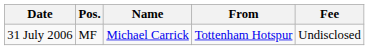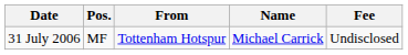columns swapped: Name <-> From
